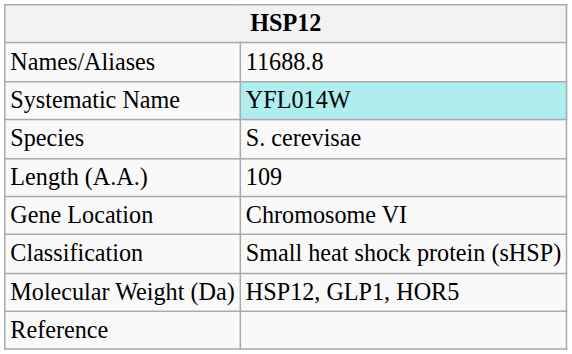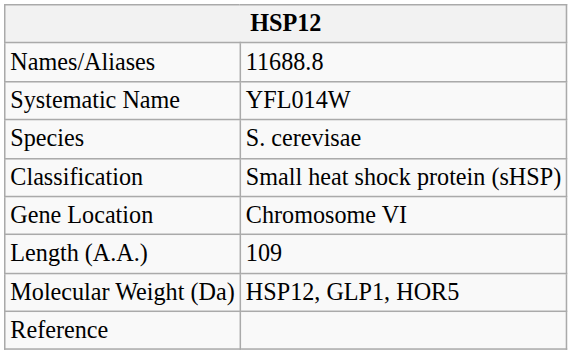Systematic Name | column 2: paleturquoise background -> no background
rows swapped: Classification <-> Length (A.A.)
